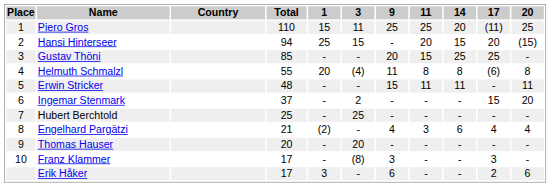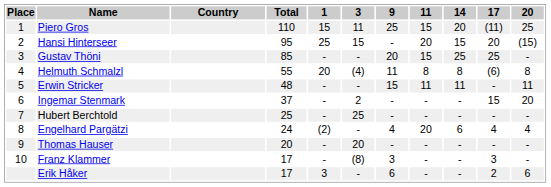Piero Gros | 11: 25 -> 15
Hansi Hinterseer | Total: 94 -> 95
Engelhard Pargätzi | Total: 21 -> 24
Engelhard Pargätzi | 11: 3 -> 20
